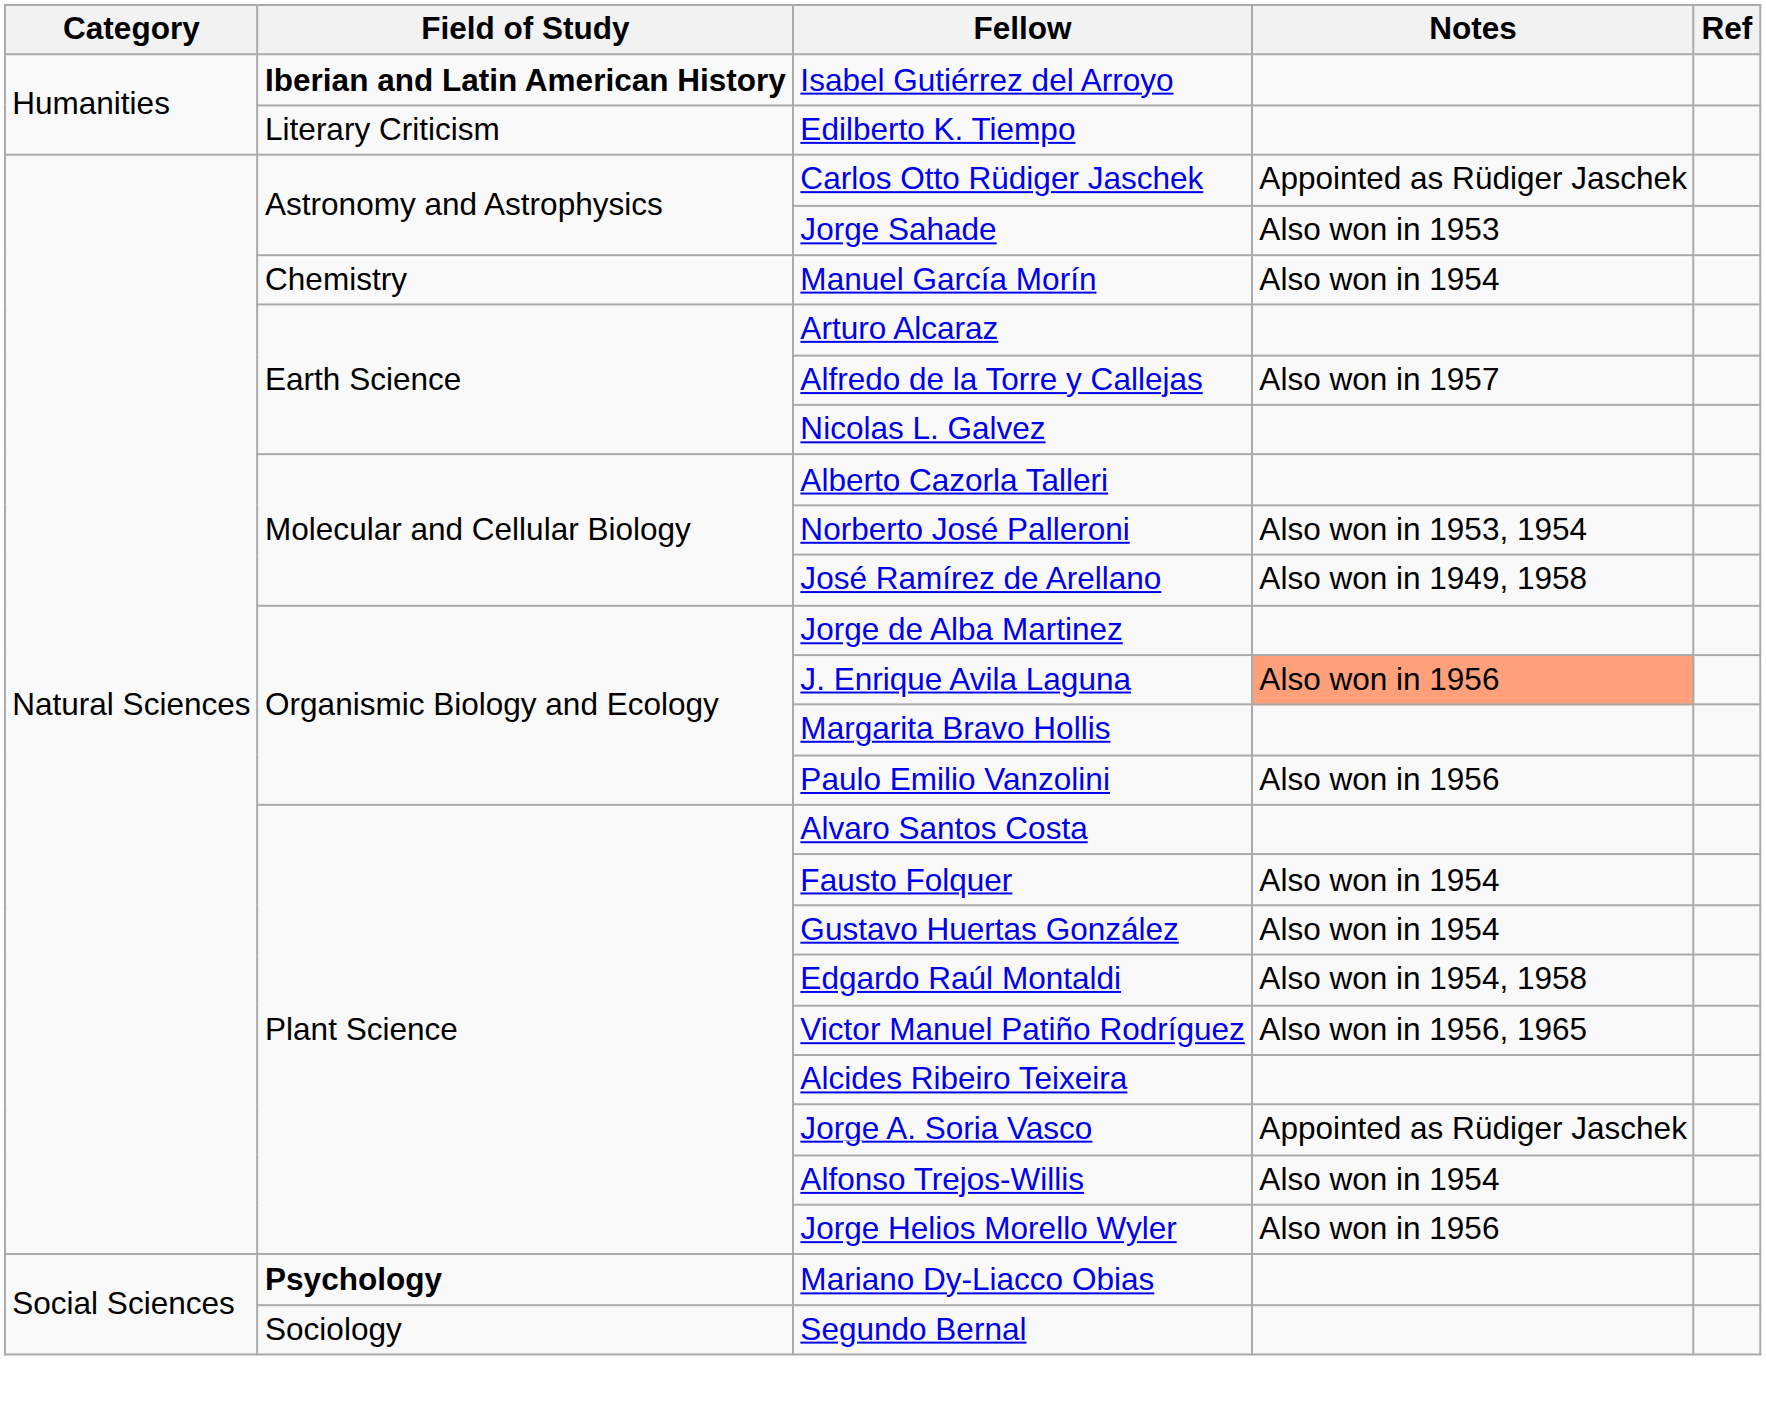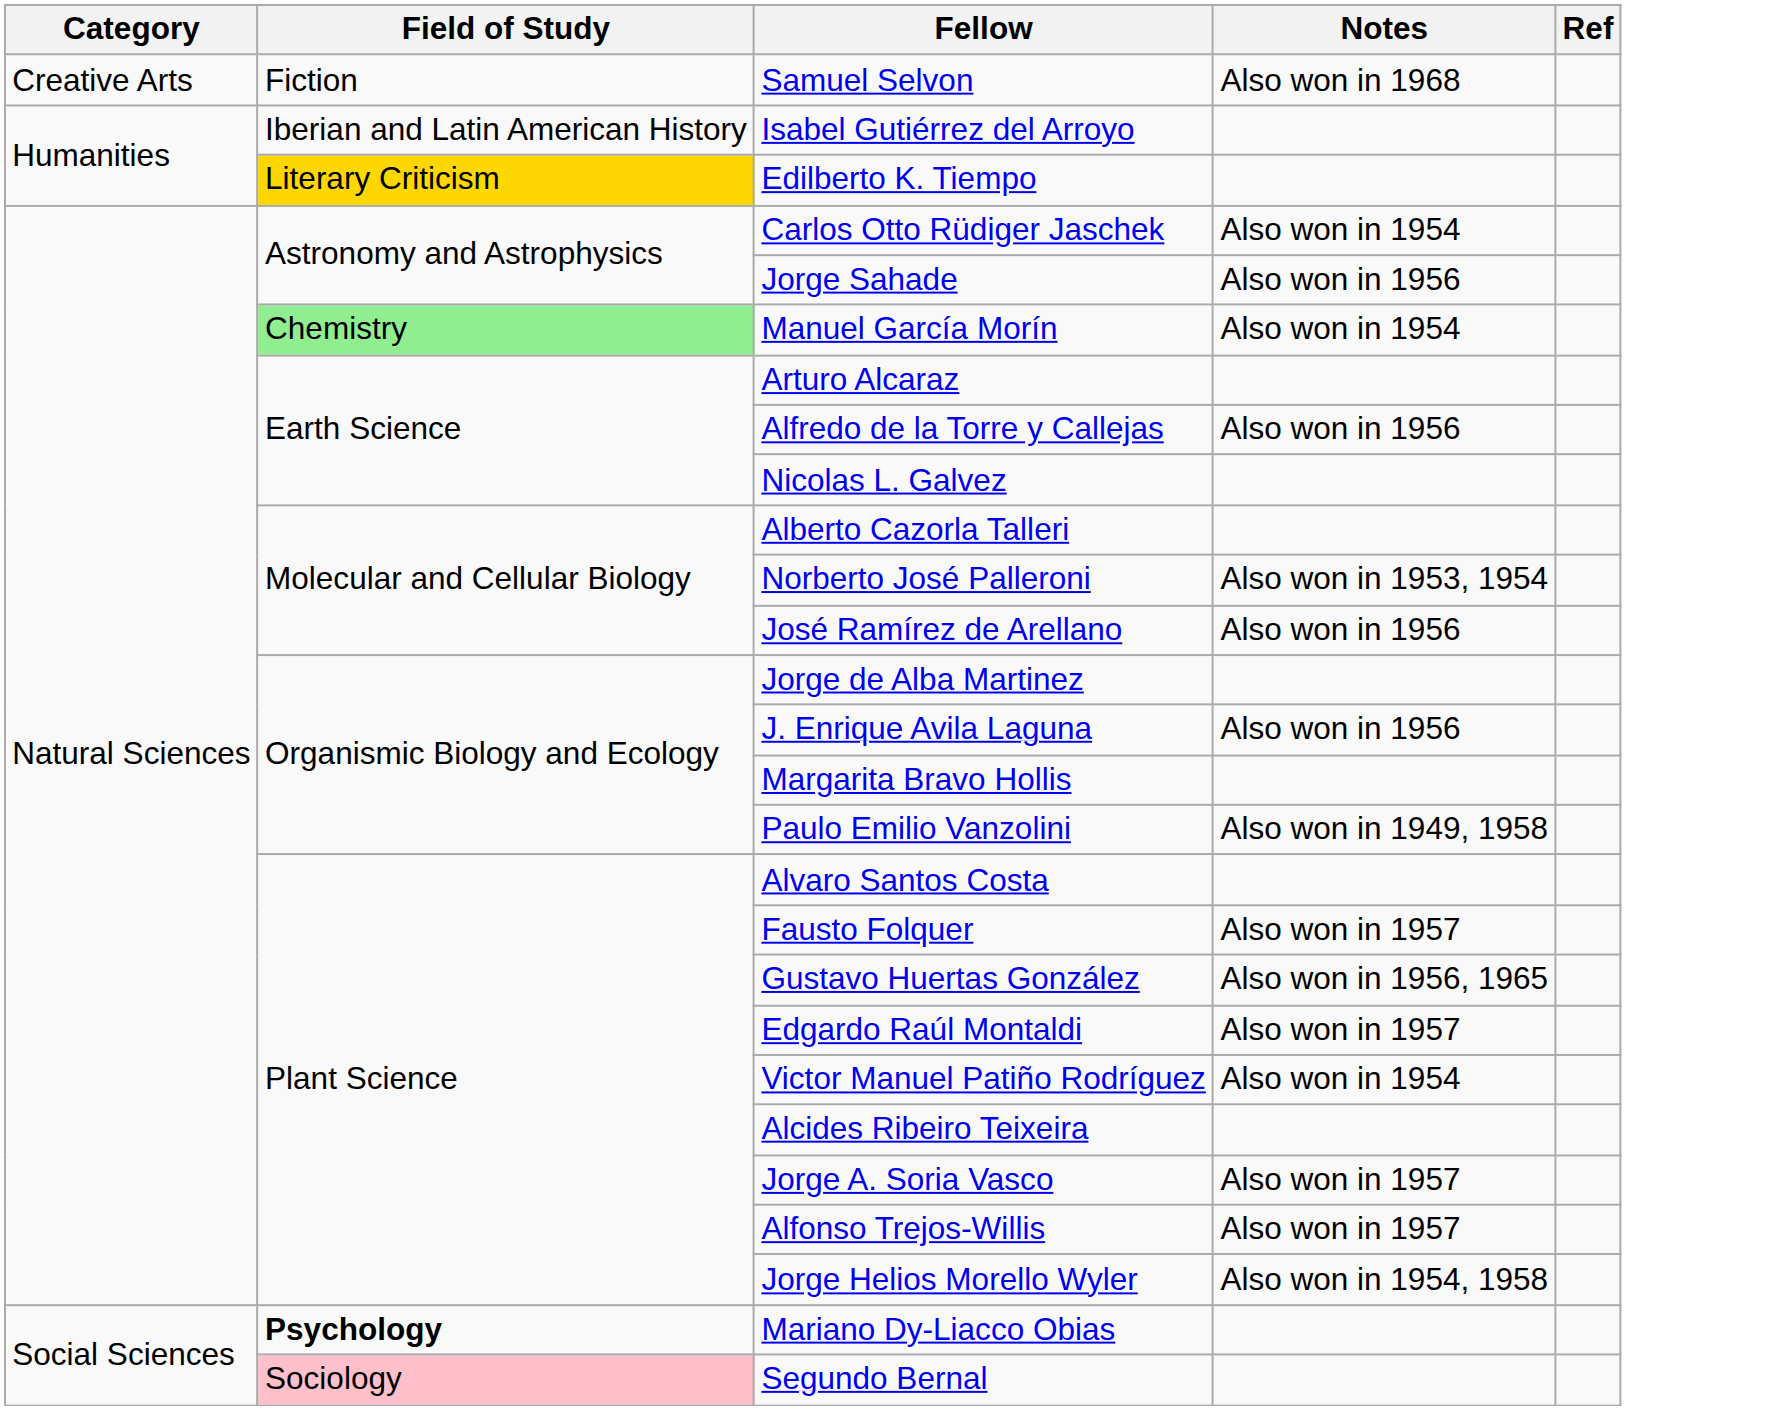+ row: Creative Arts | Fiction | Samuel Selvon | Also won in 1968
Isabel Gutiérrez del Arroyo | Field of Study: bold -> normal
Edilberto K. Tiempo | Field of Study: no background -> gold background
Carlos Otto Rüdiger Jaschek | Notes: Appointed as Rüdiger Jaschek -> Also won in 1954
Jorge Sahade | Notes: Also won in 1953 -> Also won in 1956
Manuel García Morín | Field of Study: no background -> lightgreen background
Alfredo de la Torre y Callejas | Notes: Also won in 1957 -> Also won in 1956
José Ramírez de Arellano | Notes: Also won in 1949, 1958 -> Also won in 1956
J. Enrique Avila Laguna | Notes: lightsalmon background -> no background
Paulo Emilio Vanzolini | Notes: Also won in 1956 -> Also won in 1949, 1958
Fausto Folquer | Notes: Also won in 1954 -> Also won in 1957
Gustavo Huertas González | Notes: Also won in 1954 -> Also won in 1956, 1965
Edgardo Raúl Montaldi | Notes: Also won in 1954, 1958 -> Also won in 1957
Victor Manuel Patiño Rodríguez | Notes: Also won in 1956, 1965 -> Also won in 1954
Jorge A. Soria Vasco | Notes: Appointed as Rüdiger Jaschek -> Also won in 1957
Alfonso Trejos-Willis | Notes: Also won in 1954 -> Also won in 1957
Jorge Helios Morello Wyler | Notes: Also won in 1956 -> Also won in 1954, 1958
Segundo Bernal | Field of Study: no background -> pink background
